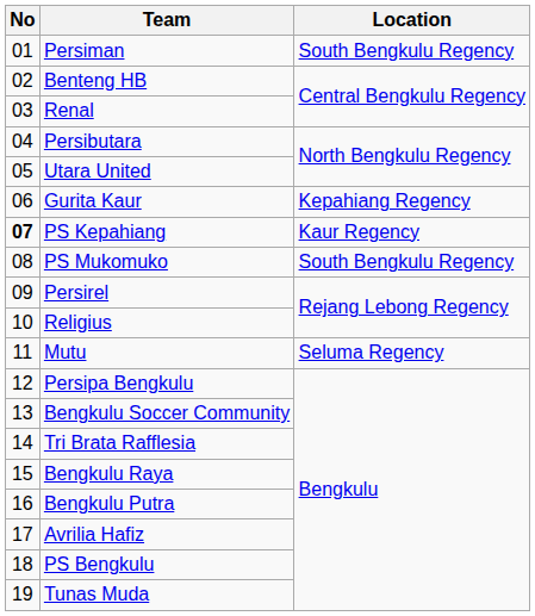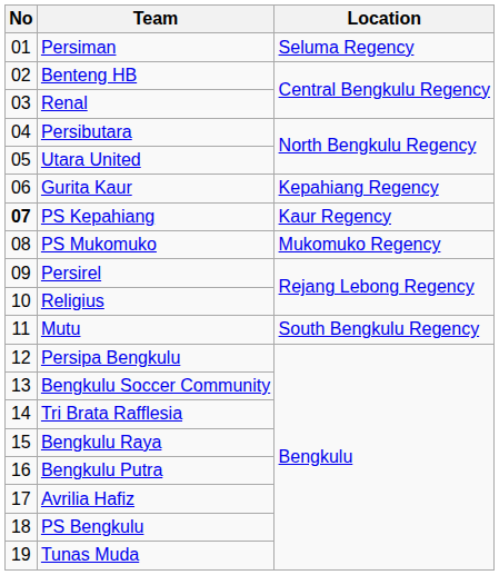Persiman | Location: South Bengkulu Regency -> Seluma Regency
PS Mukomuko | Location: South Bengkulu Regency -> Mukomuko Regency
Mutu | Location: Seluma Regency -> South Bengkulu Regency
